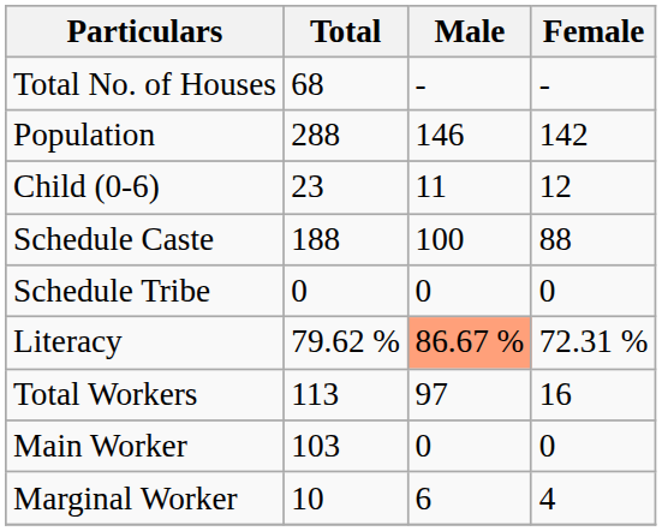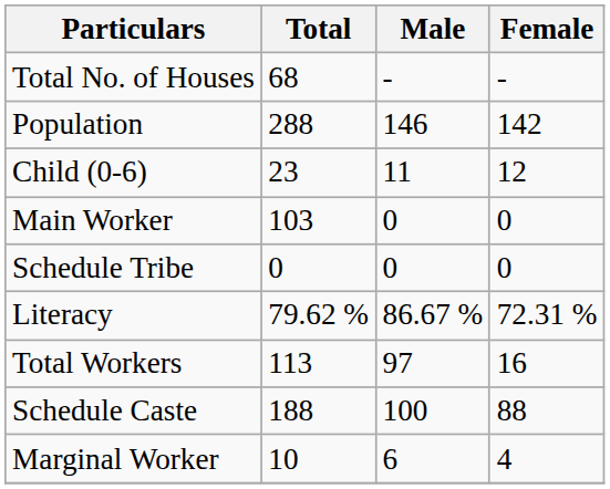rows swapped: Schedule Caste <-> Main Worker
Literacy | Male: lightsalmon background -> no background
